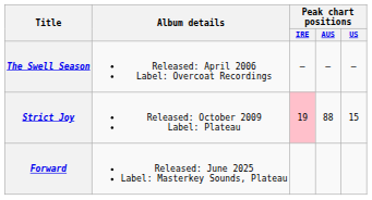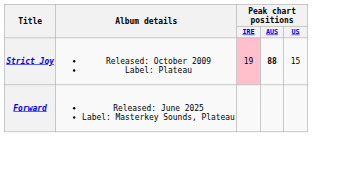- row: The Swell Season | Released: April 2006 Label: Overcoat Recordings | — | — | —
Strict Joy | Peak chart positions / AUS: normal -> bold
